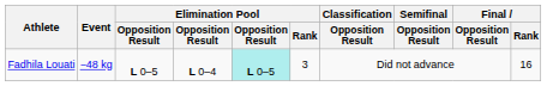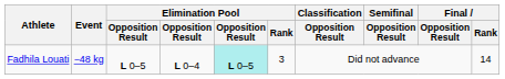Fadhila Louati | Final / Rank: 16 -> 14
